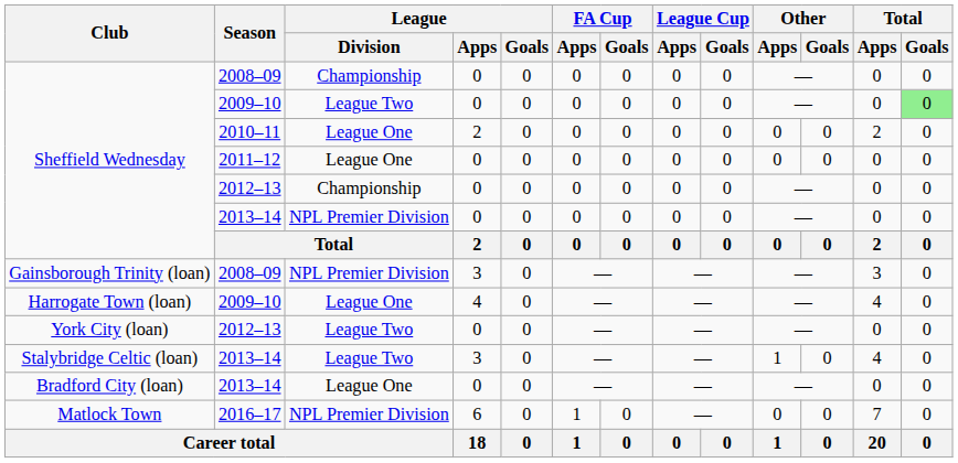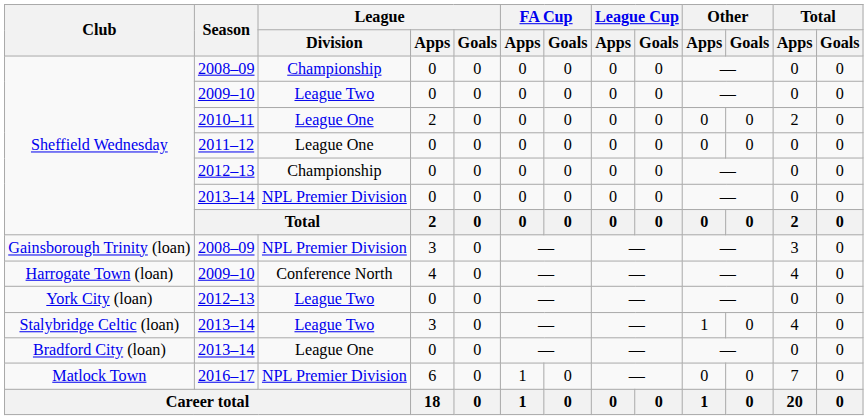Sheffield Wednesday / 2009–10 | Total / Goals: lightgreen background -> no background
Harrogate Town (loan) | League / Division: League One -> Conference North
